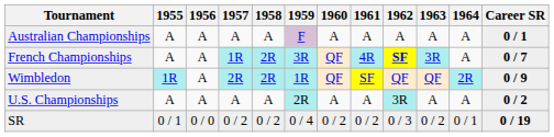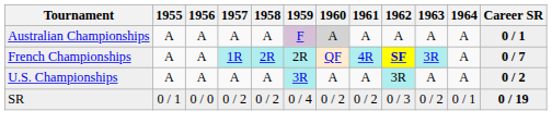Australian Championships | 1960: no background -> lightgrey background
French Championships | 1959: 3R -> 2R
- row: Wimbledon | 1R | A | 2R | 2R | 1R | QF | SF | QF | QF | 2R | 0 / 9
U.S. Championships | 1959: 2R -> 3R
